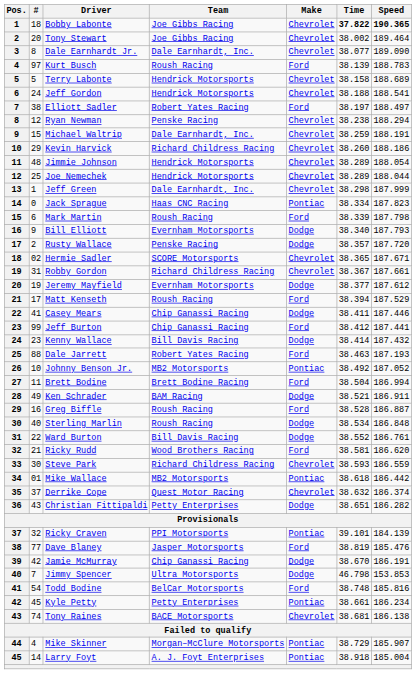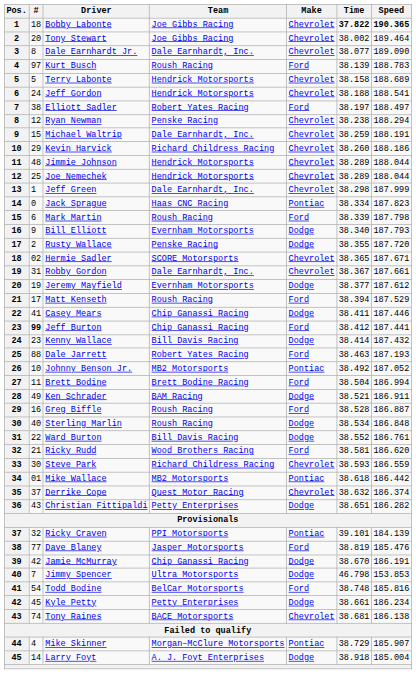Jimmie Johnson | Speed: 188.054 -> 188.044
Rusty Wallace | Time: 38.357 -> 38.355
Robby Gordon | Team: Richard Childress Racing -> Dale Earnhardt, Inc.
Jeff Burton | #: normal -> bold
Kyle Petty | Make: Pontiac -> Dodge
Larry Foyt | Make: Pontiac -> Dodge
